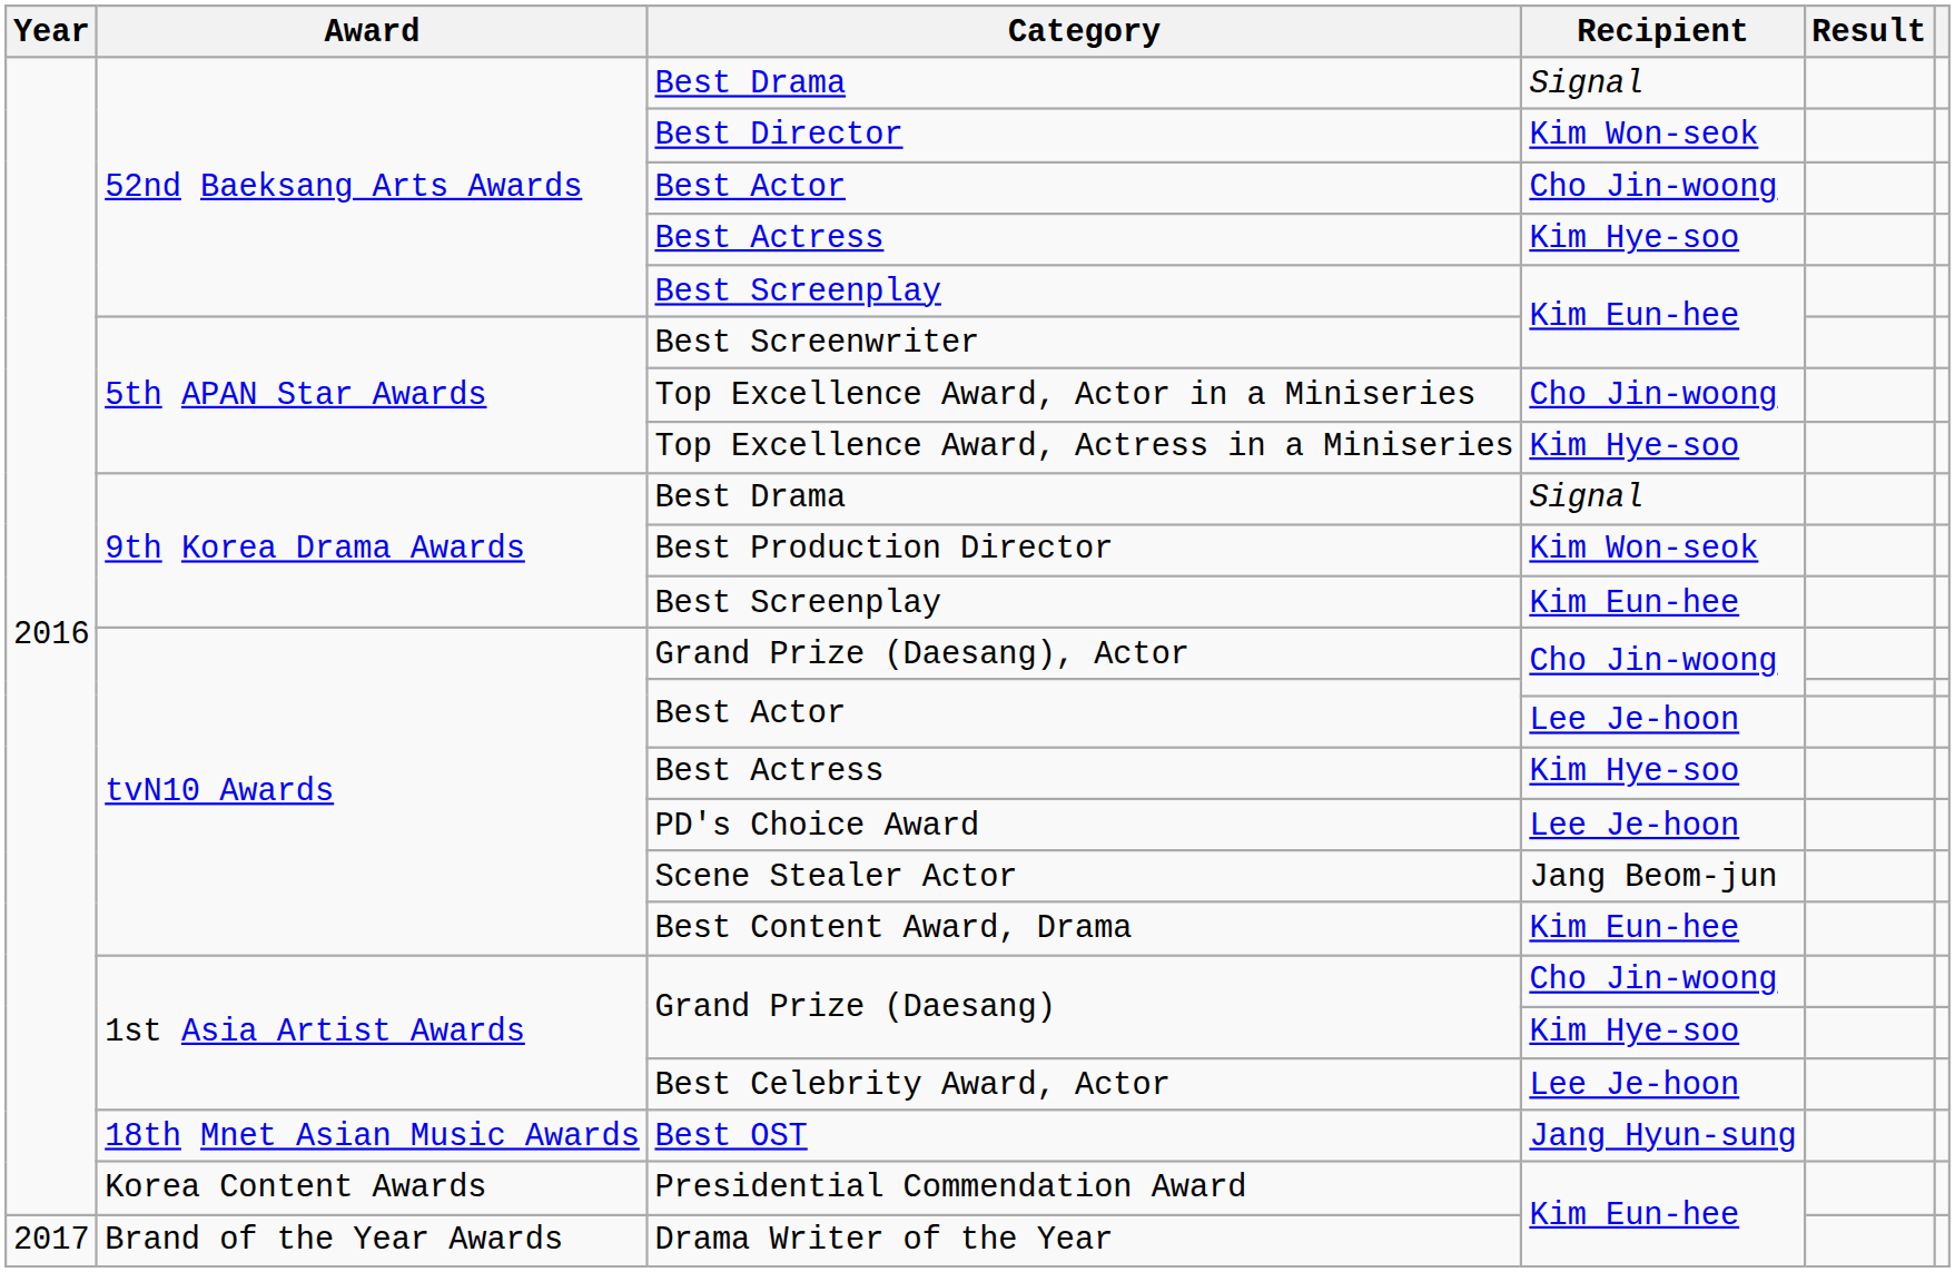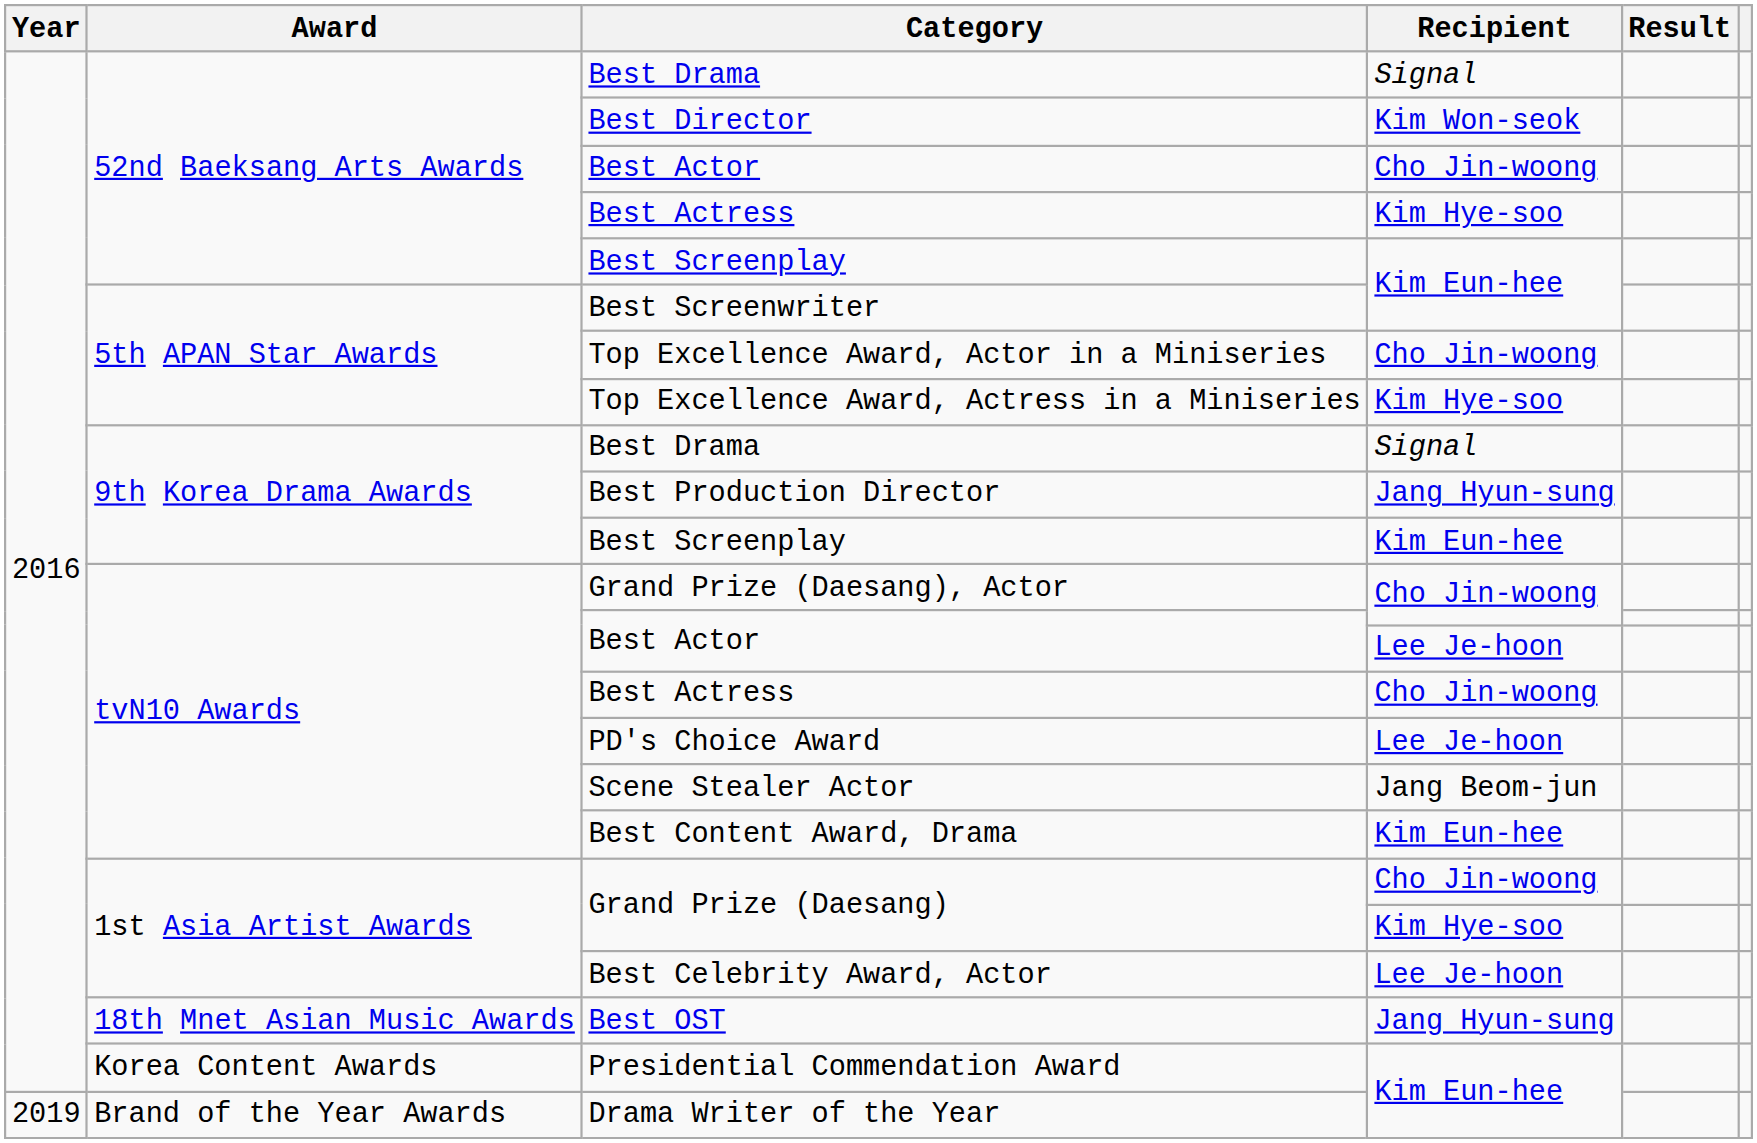Best Production Director | Recipient: Kim Won-seok -> Jang Hyun-sung
tvN10 Awards / Best Actress | Recipient: Kim Hye-soo -> Cho Jin-woong
Drama Writer of the Year | Year: 2017 -> 2019
